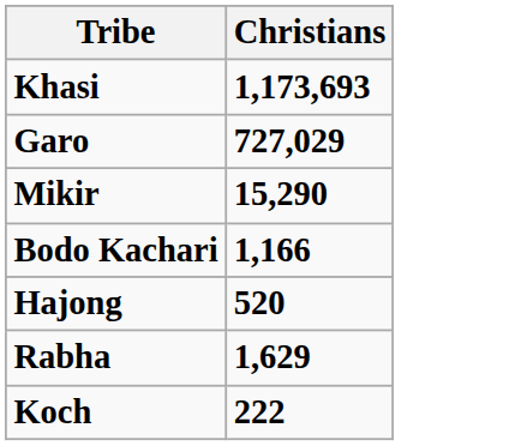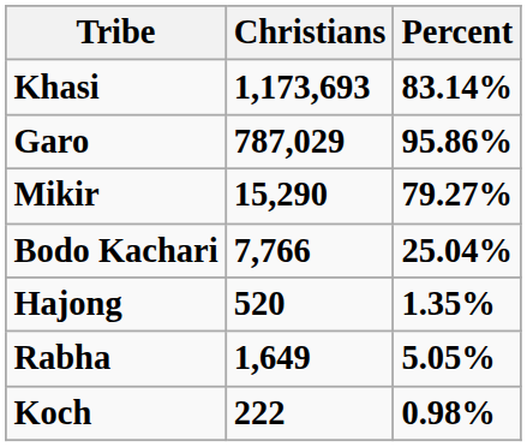+ column: Percent | 83.14% | 95.86% | 79.27% | 25.04% | 1.35% | 5.05% | 0.98%
Garo | Christians: 727,029 -> 787,029
Bodo Kachari | Christians: 1,166 -> 7,766
Rabha | Christians: 1,629 -> 1,649
